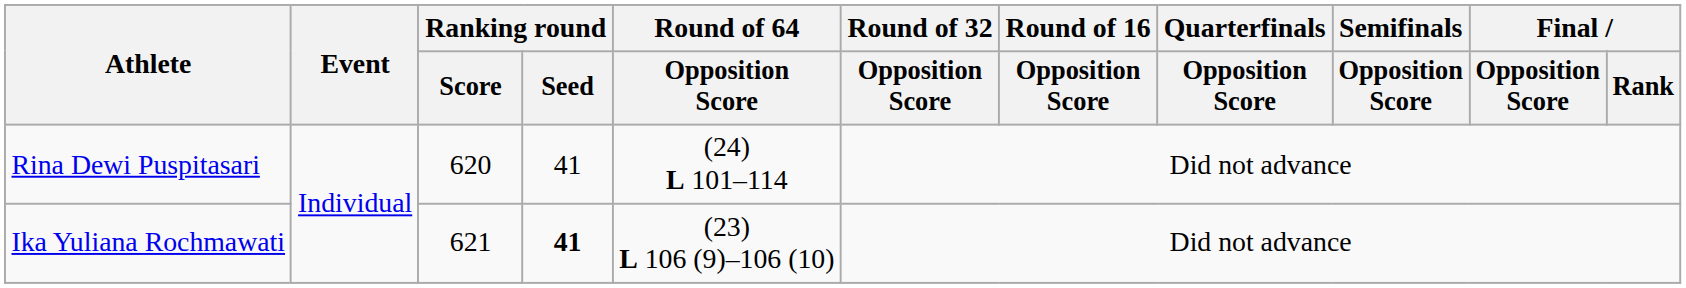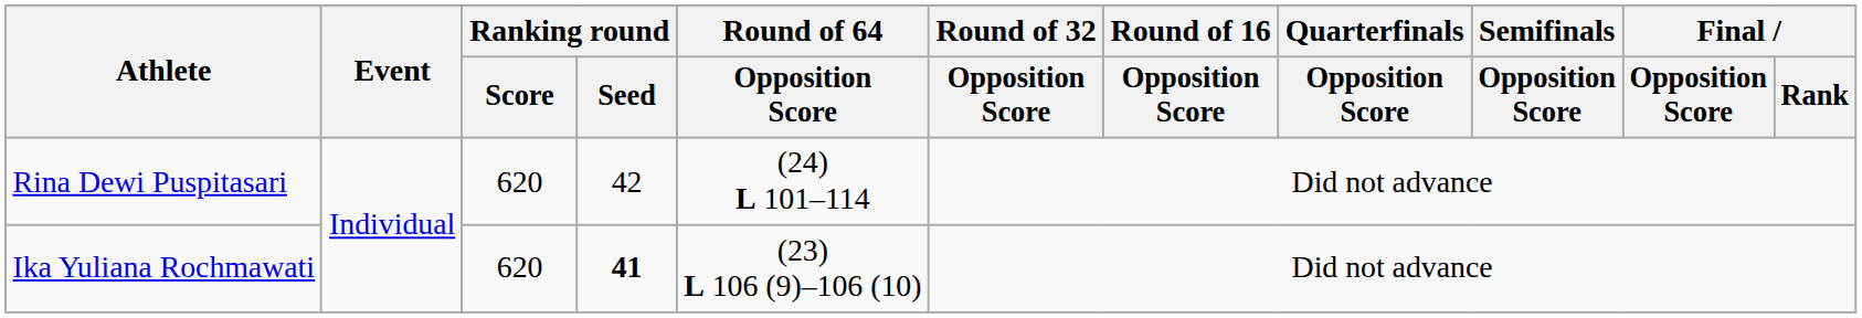Rina Dewi Puspitasari | Ranking round / Seed: 41 -> 42
Ika Yuliana Rochmawati | Ranking round / Score: 621 -> 620
